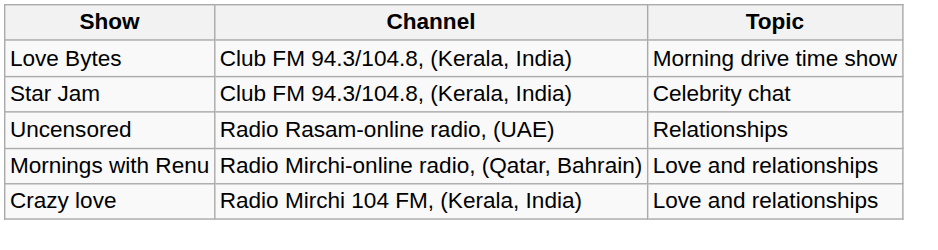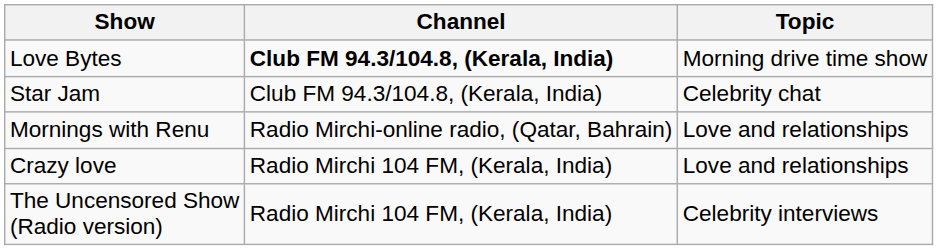Love Bytes | Channel: normal -> bold
- row: Uncensored | Radio Rasam-online radio, (UAE) | Relationships
+ row: The Uncensored Show (Radio version) | Radio Mirchi 104 FM, (Kerala, India) | Celebrity interviews
